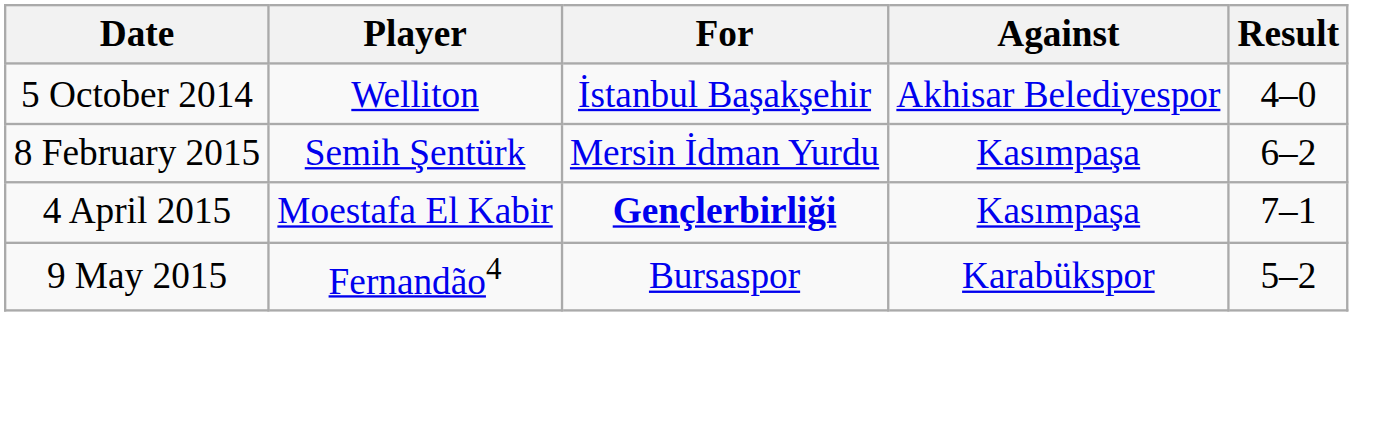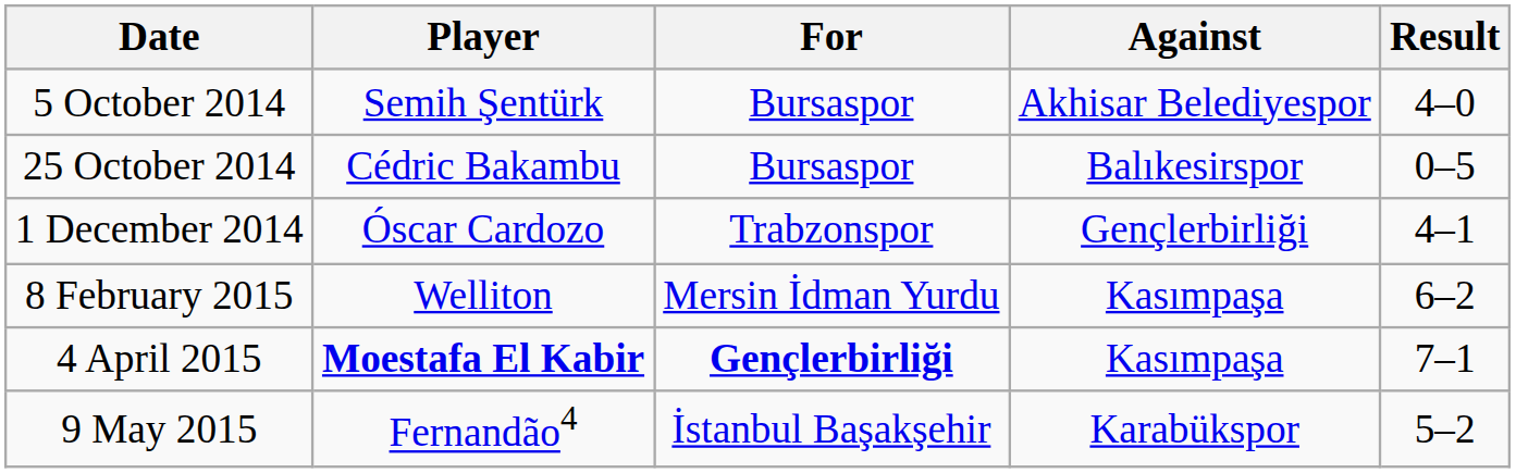5 October 2014 | Player: Welliton -> Semih Şentürk
5 October 2014 | For: İstanbul Başakşehir -> Bursaspor
+ row: 25 October 2014 | Cédric Bakambu | Bursaspor | Balıkesirspor | 0–5
+ row: 1 December 2014 | Óscar Cardozo | Trabzonspor | Gençlerbirliği | 4–1
8 February 2015 | Player: Semih Şentürk -> Welliton
4 April 2015 | Player: normal -> bold
9 May 2015 | For: Bursaspor -> İstanbul Başakşehir
